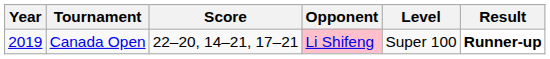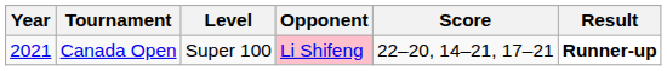columns swapped: Level <-> Score
Canada Open | Year: 2019 -> 2021
